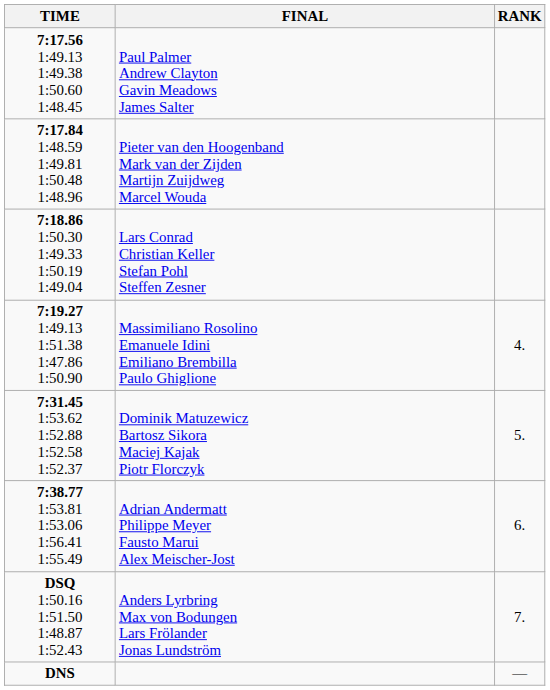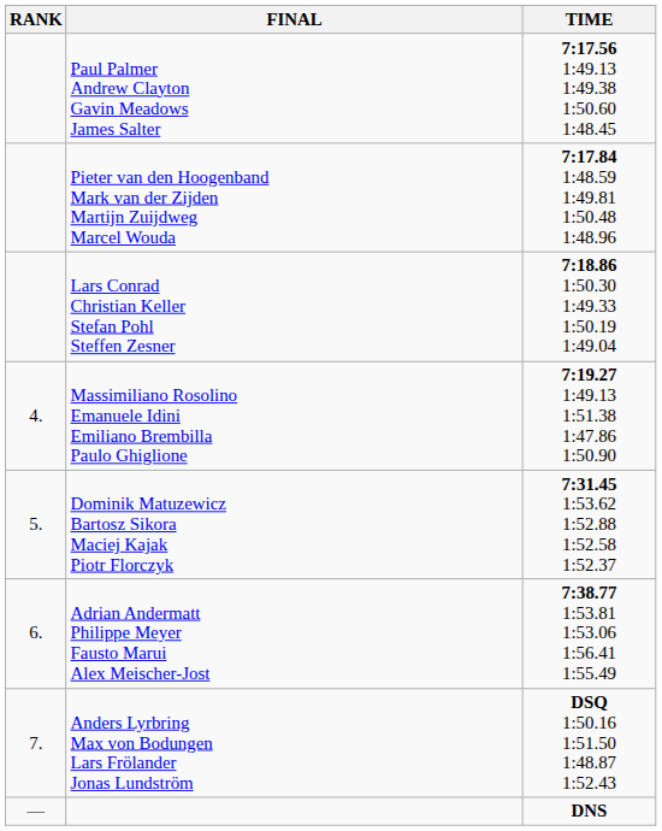columns swapped: RANK <-> TIME
